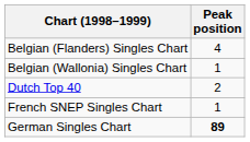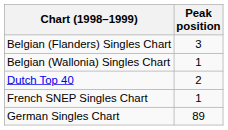Belgian (Flanders) Singles Chart | Peak position: 4 -> 3
German Singles Chart | Peak position: bold -> normal
